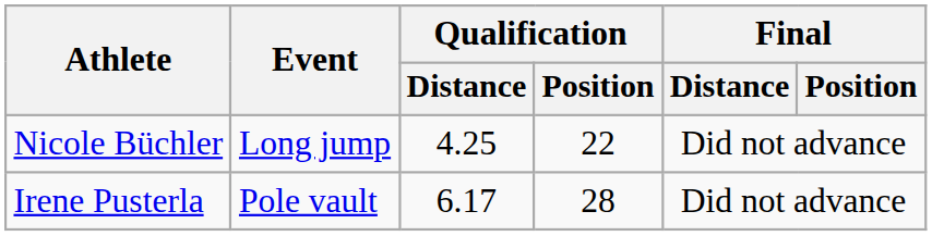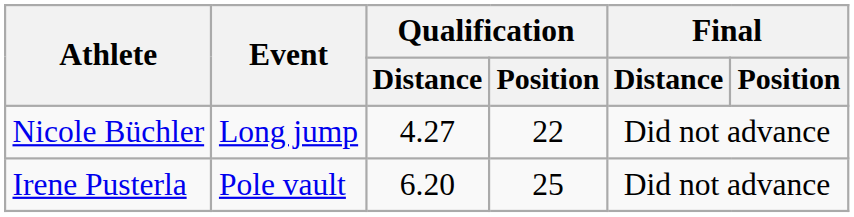Nicole Büchler | Qualification / Distance: 4.25 -> 4.27
Irene Pusterla | Qualification / Distance: 6.17 -> 6.20
Irene Pusterla | Qualification / Position: 28 -> 25
